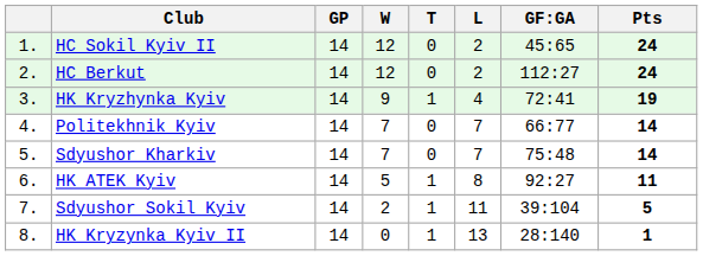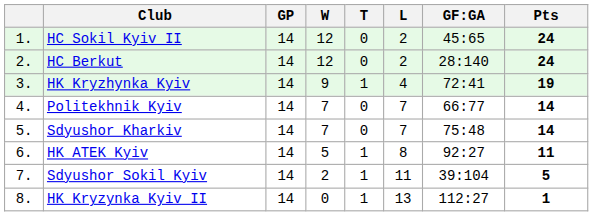HC Berkut | GF:GA: 112:27 -> 28:140
HK Kryzynka Kyiv II | GF:GA: 28:140 -> 112:27
